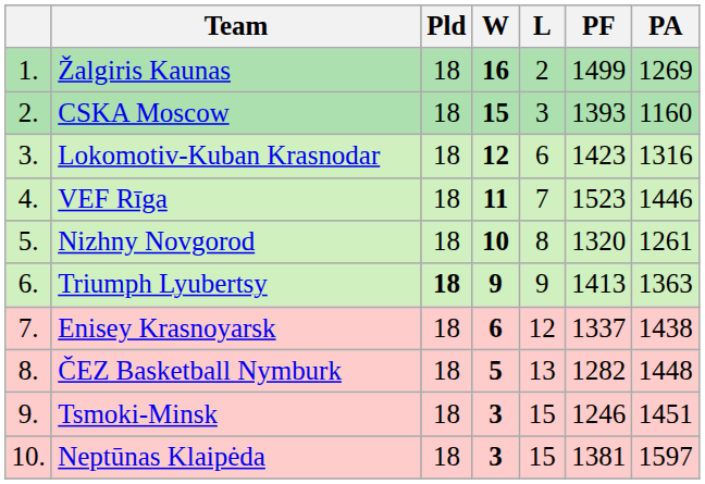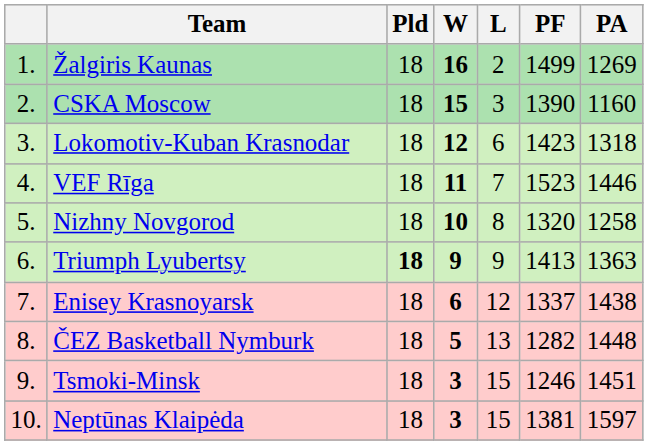CSKA Moscow | PF: 1393 -> 1390
Lokomotiv-Kuban Krasnodar | PA: 1316 -> 1318
Nizhny Novgorod | PA: 1261 -> 1258
